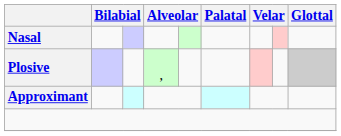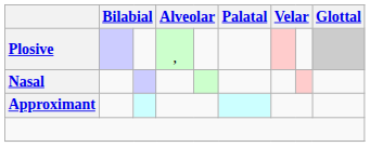rows swapped: Nasal <-> Plosive
